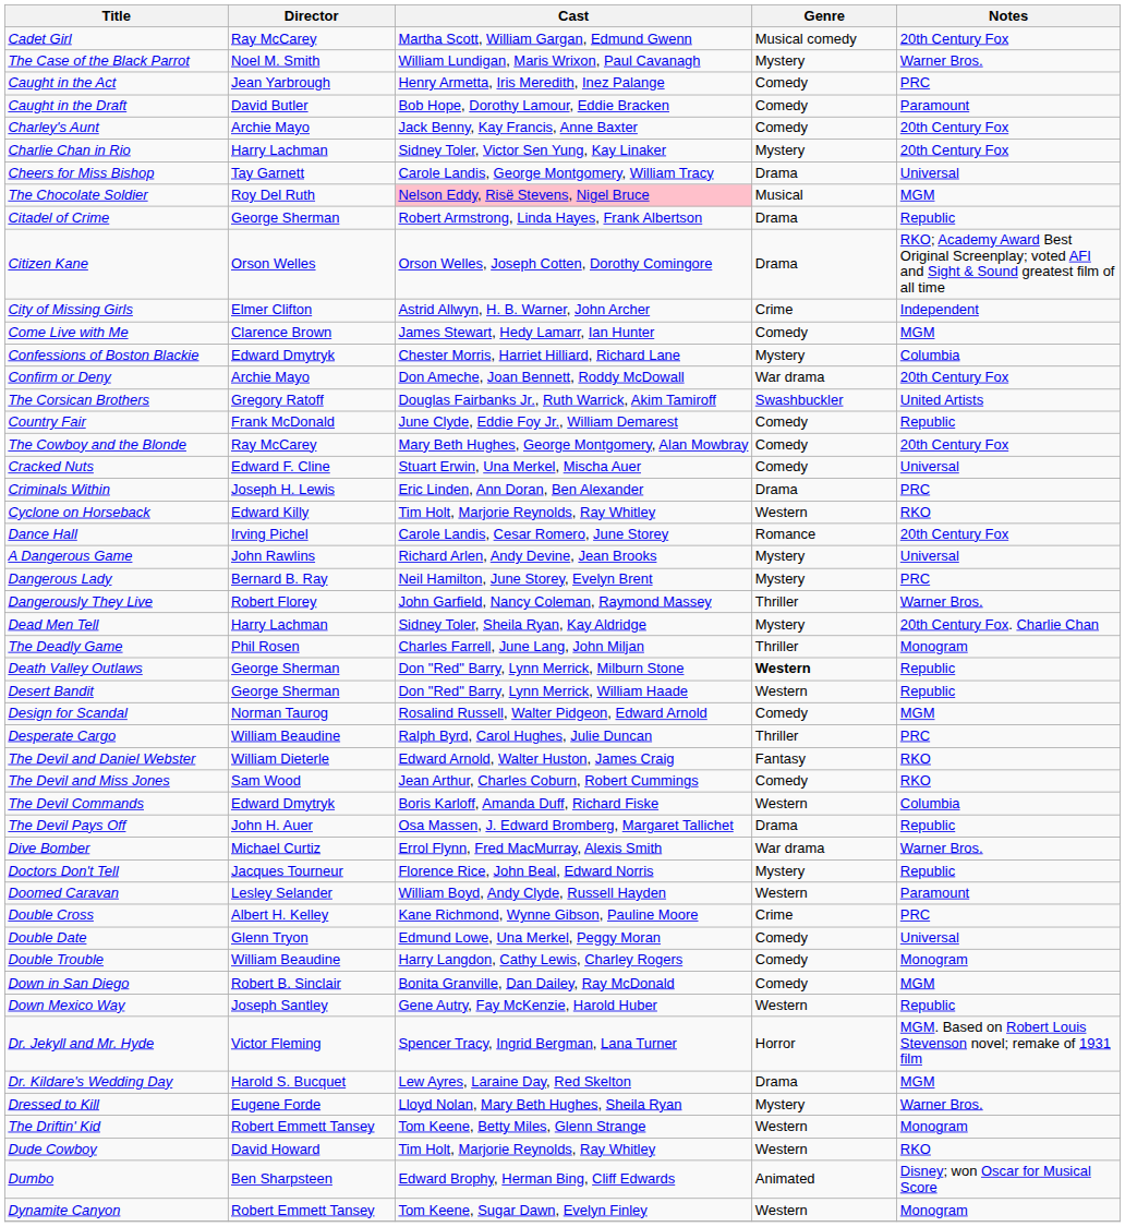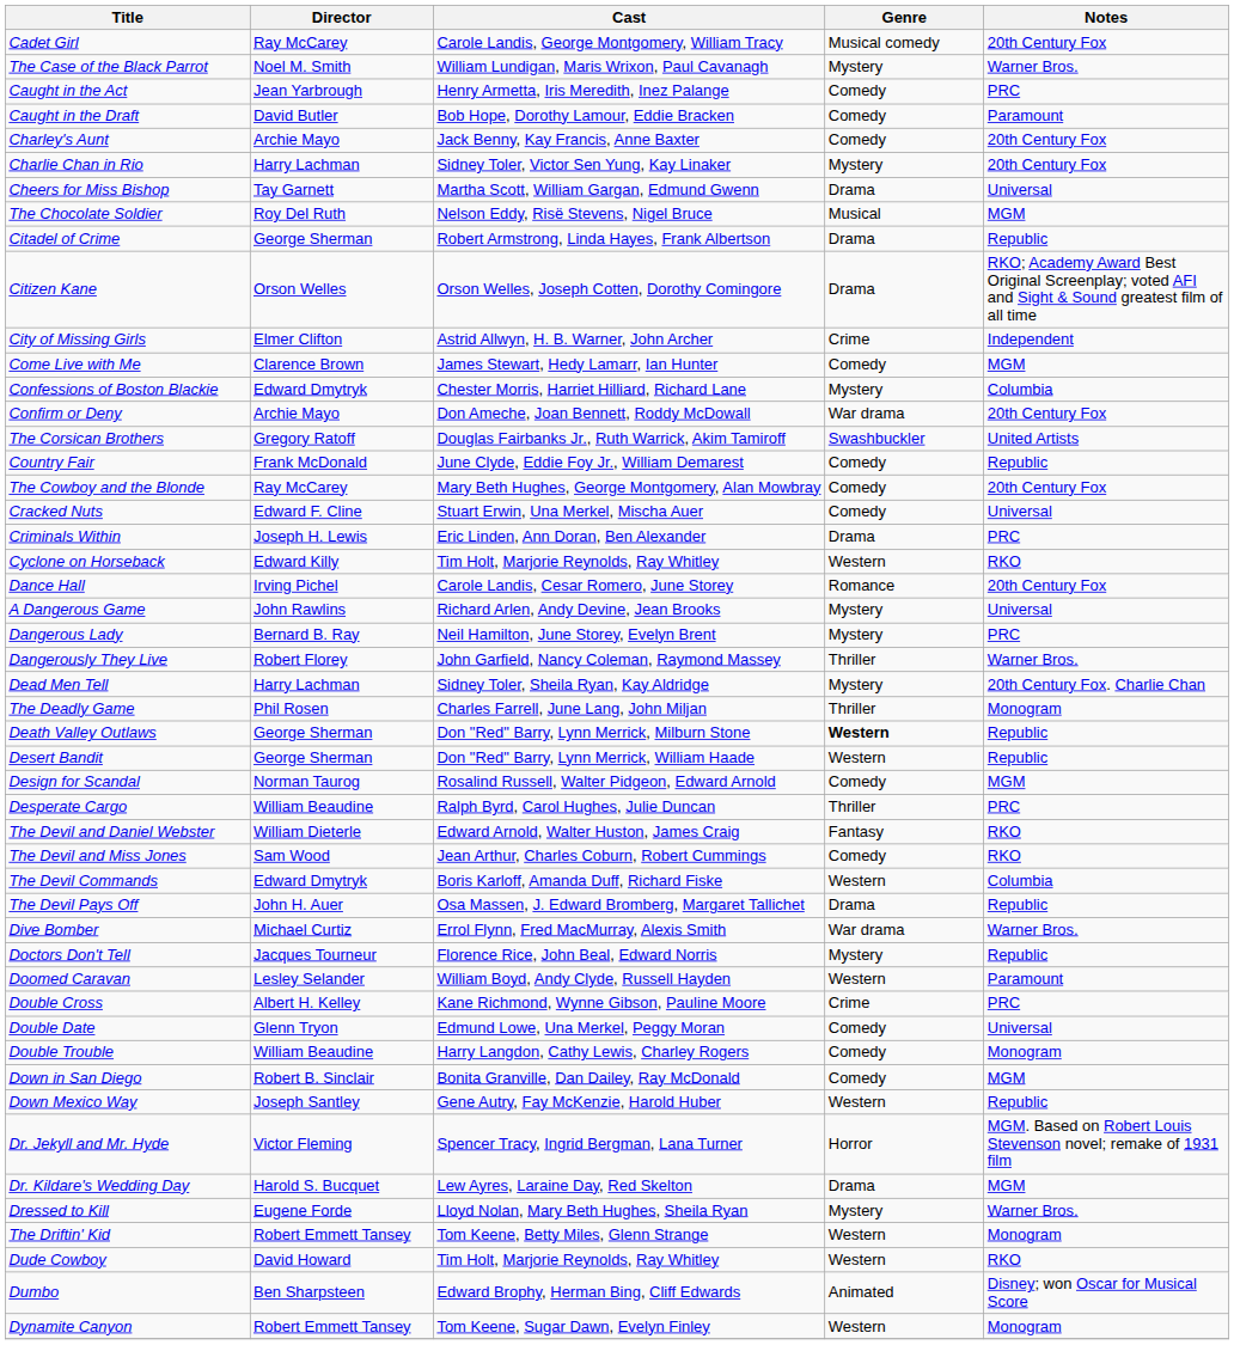Cadet Girl | Cast: Martha Scott, William Gargan, Edmund Gwenn -> Carole Landis, George Montgomery, William Tracy
Cheers for Miss Bishop | Cast: Carole Landis, George Montgomery, William Tracy -> Martha Scott, William Gargan, Edmund Gwenn
The Chocolate Soldier | Cast: pink background -> no background
